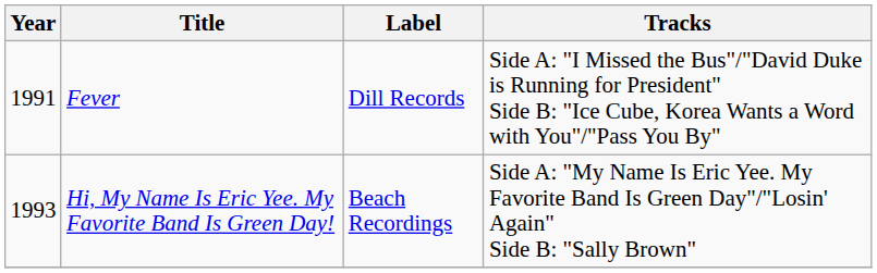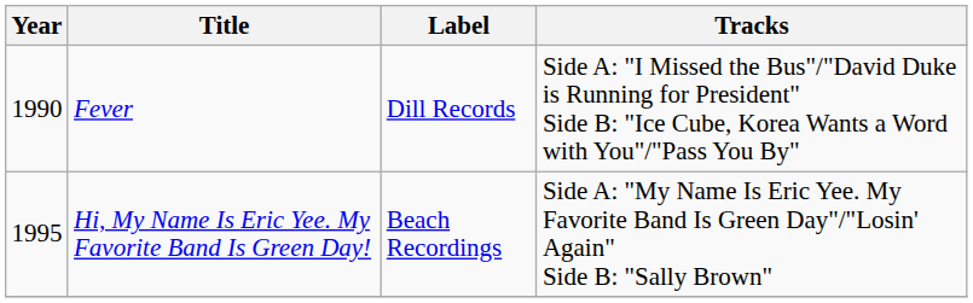Fever | Year: 1991 -> 1990
Hi, My Name Is Eric Yee. My Favorite Band Is Green Day! | Year: 1993 -> 1995
